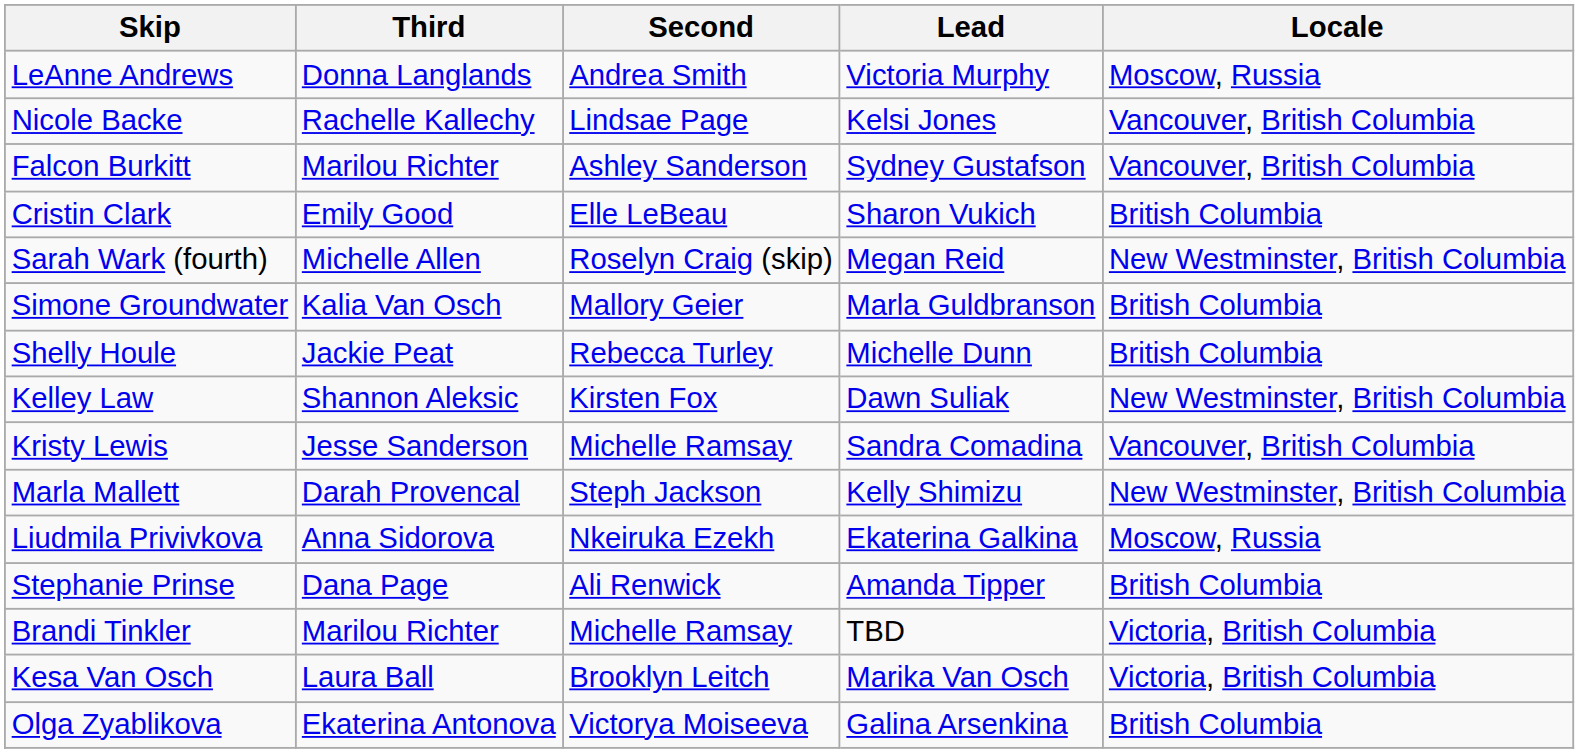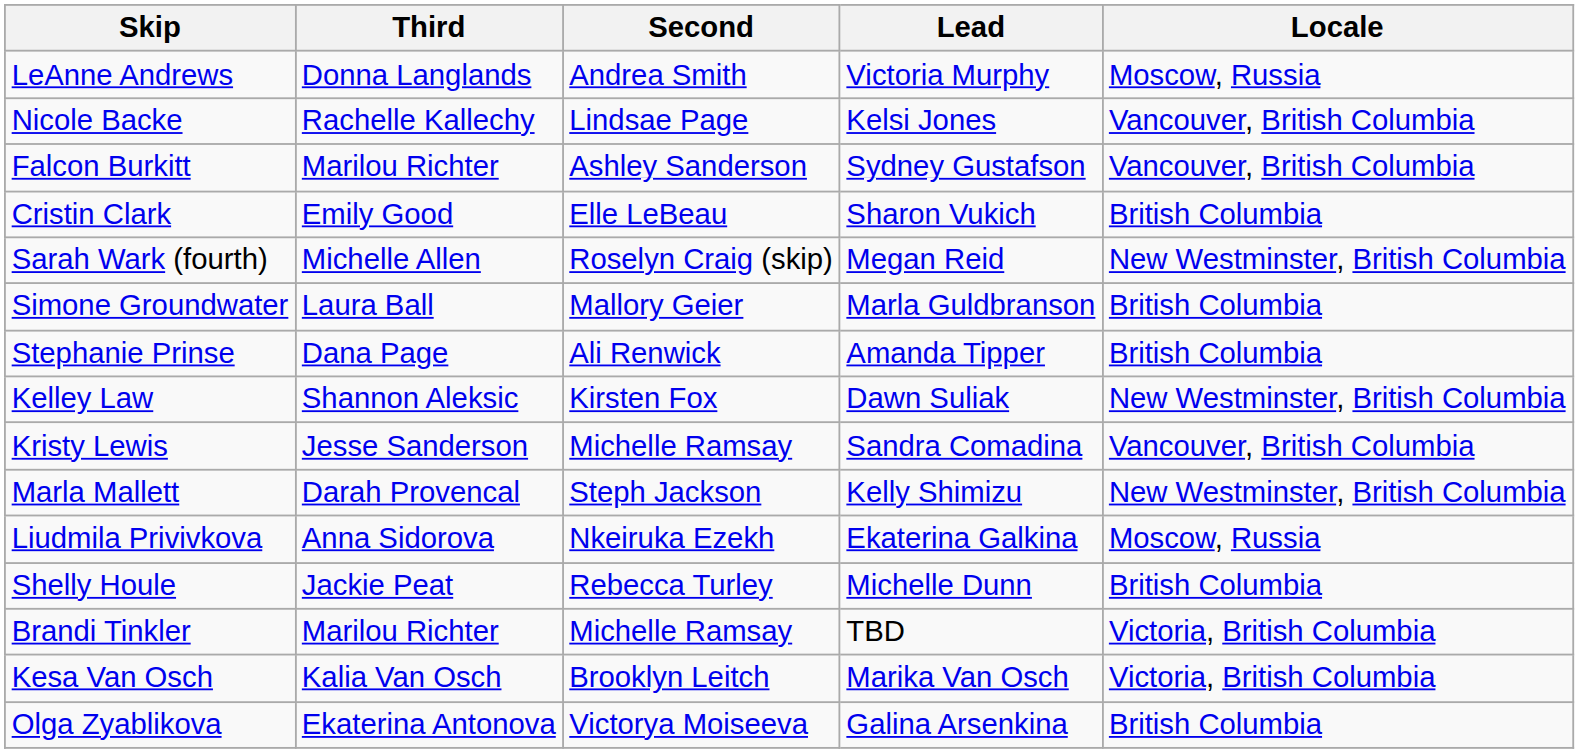Simone Groundwater | Third: Kalia Van Osch -> Laura Ball
rows swapped: Shelly Houle <-> Stephanie Prinse
Kesa Van Osch | Third: Laura Ball -> Kalia Van Osch
